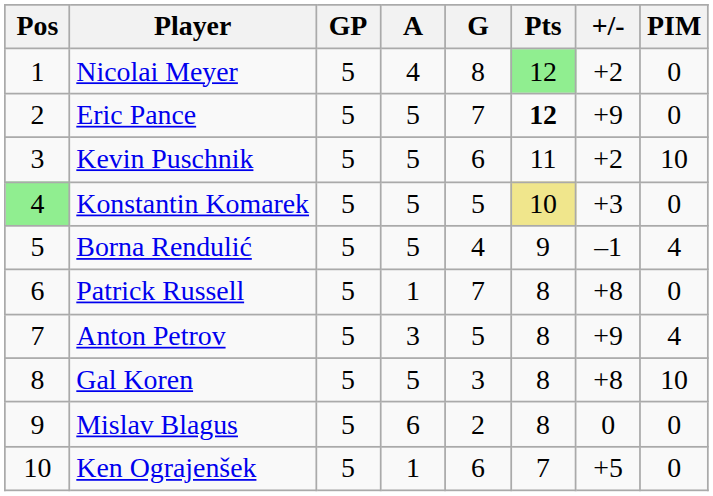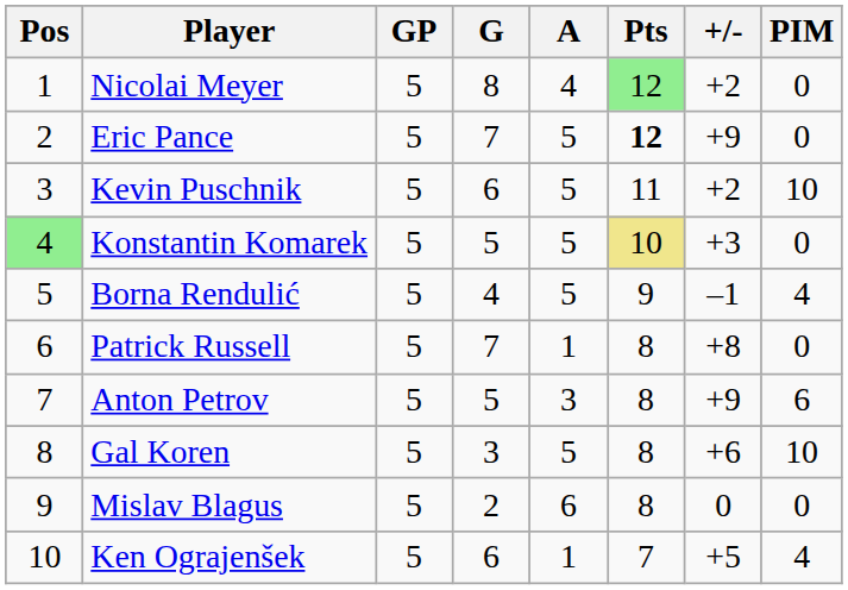columns swapped: G <-> A
Anton Petrov | PIM: 4 -> 6
Gal Koren | +/-: +8 -> +6
Ken Ograjenšek | PIM: 0 -> 4
